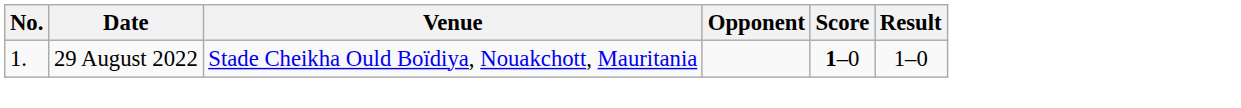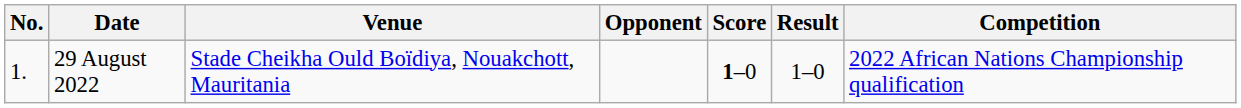+ column: Competition | 2022 African Nations Championship qualification
